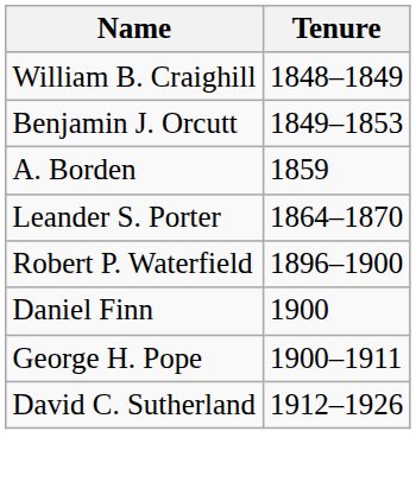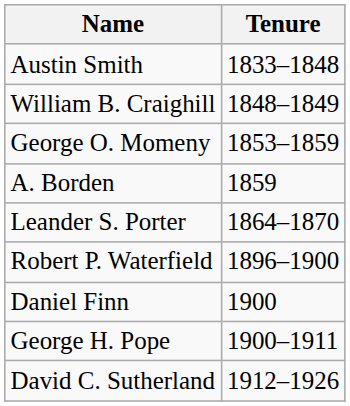+ row: Austin Smith | 1833–1848
- row: Benjamin J. Orcutt | 1849–1853
+ row: George O. Momeny | 1853–1859
